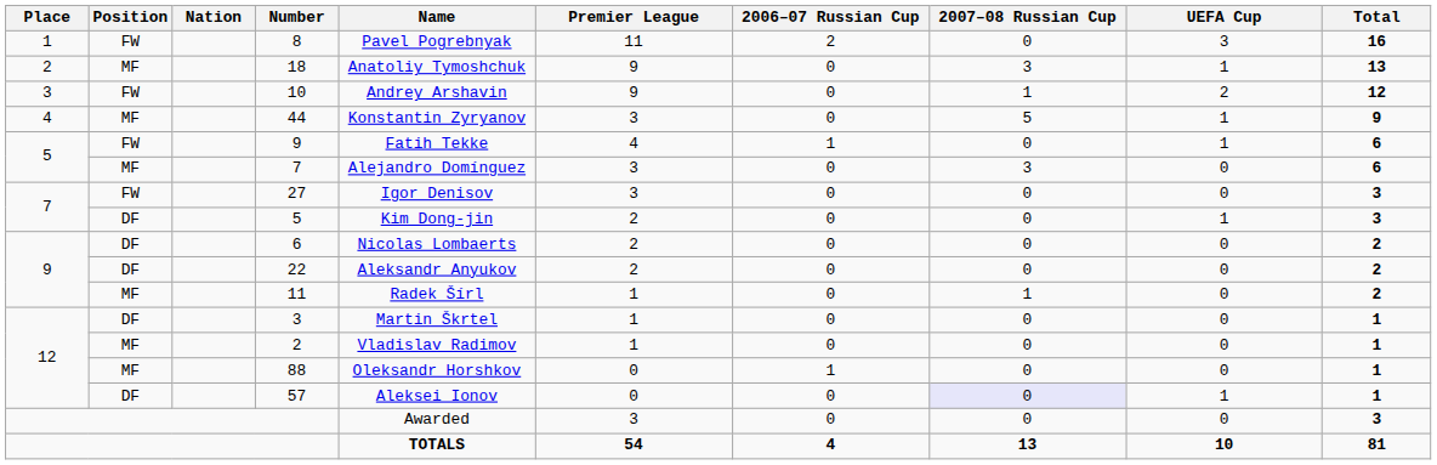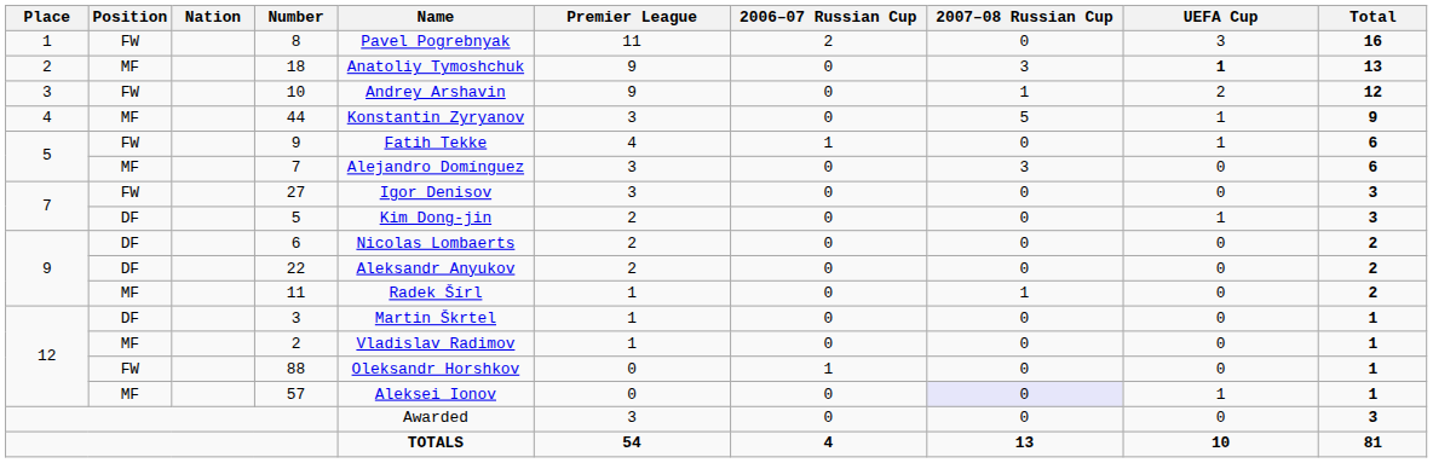18 | UEFA Cup: normal -> bold
88 | Position: MF -> FW
57 | Position: DF -> MF
